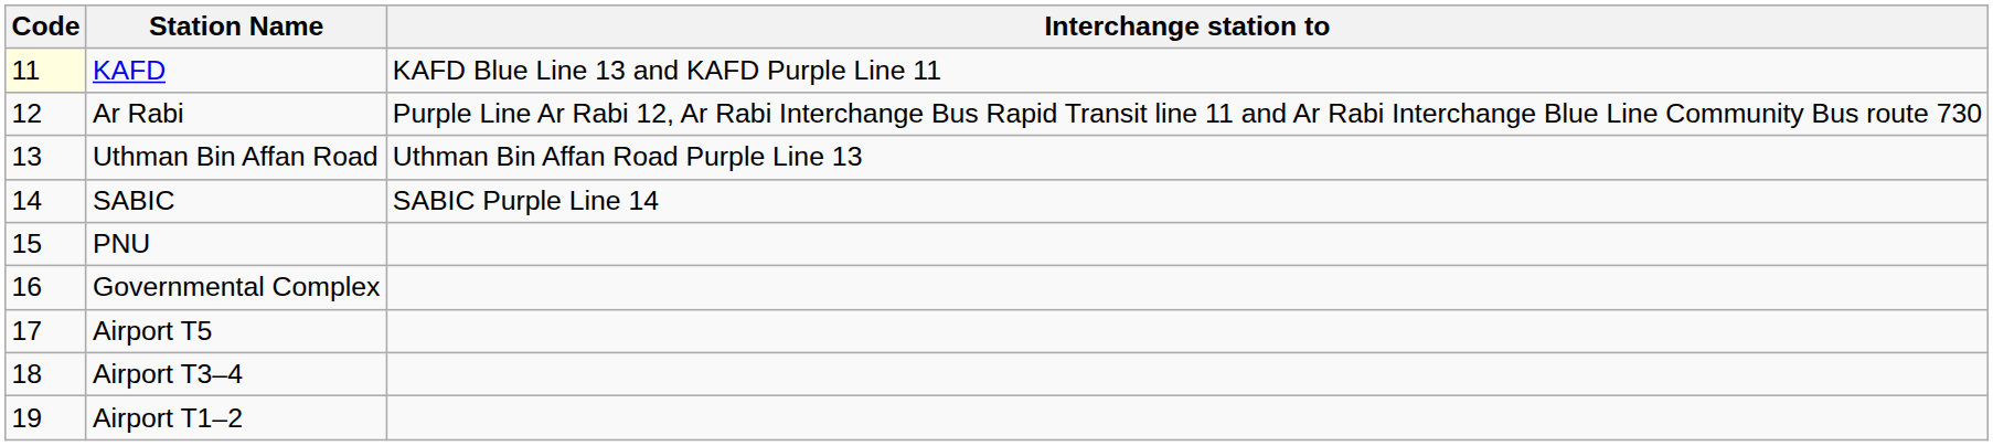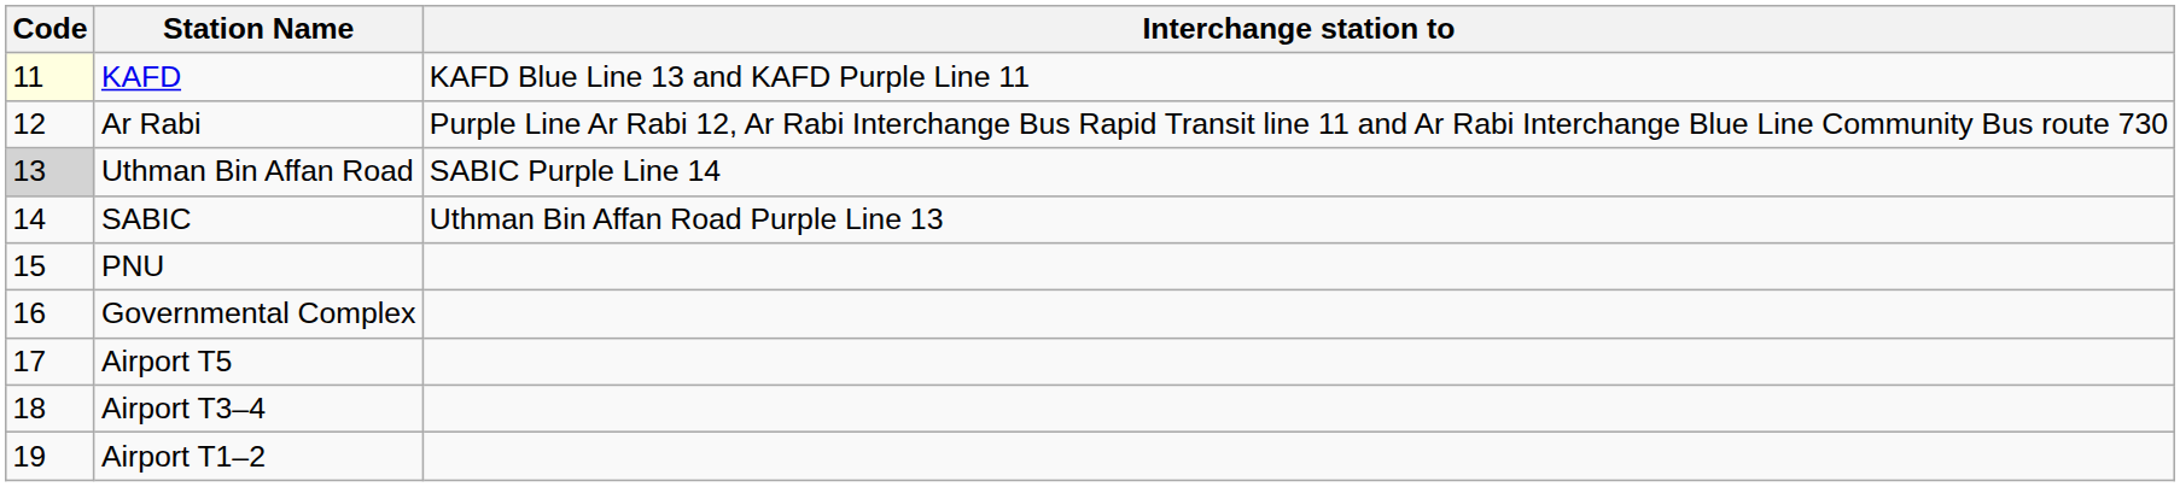Uthman Bin Affan Road | Code: no background -> lightgrey background
Uthman Bin Affan Road | Interchange station to: Uthman Bin Affan Road Purple Line 13 -> SABIC Purple Line 14
SABIC | Interchange station to: SABIC Purple Line 14 -> Uthman Bin Affan Road Purple Line 13
